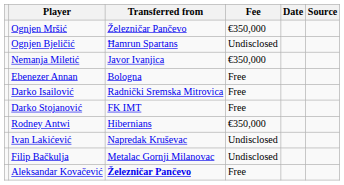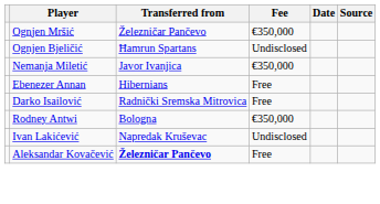Ebenezer Annan | Transferred from: Bologna -> Hibernians
- row: Darko Stojanović | FK IMT | Free
Rodney Antwi | Transferred from: Hibernians -> Bologna
- row: Filip Bačkulja | Metalac Gornji Milanovac | Undisclosed
